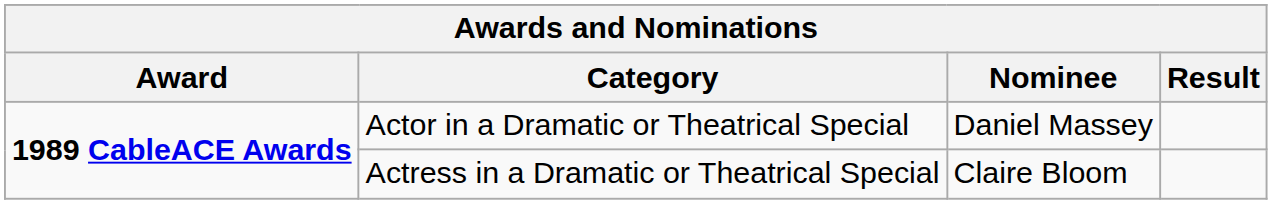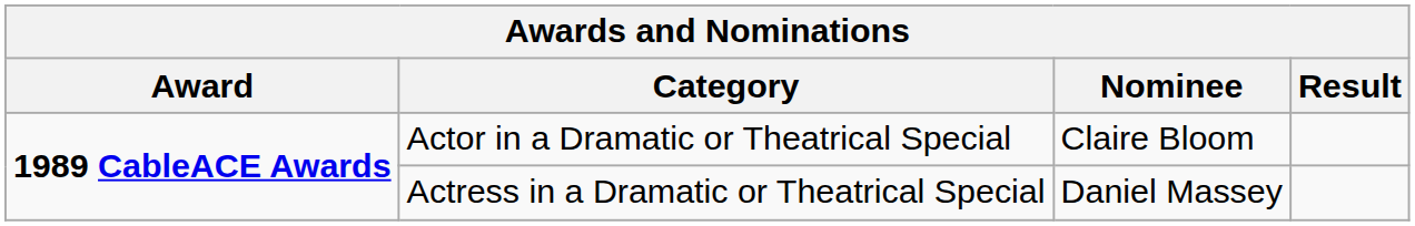Actor in a Dramatic or Theatrical Special | Nominee: Daniel Massey -> Claire Bloom
Actress in a Dramatic or Theatrical Special | Nominee: Claire Bloom -> Daniel Massey
